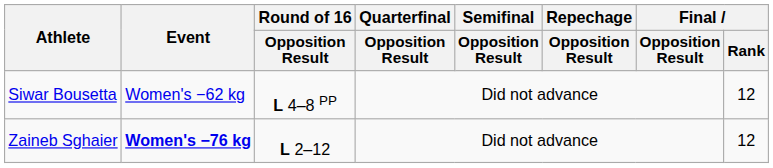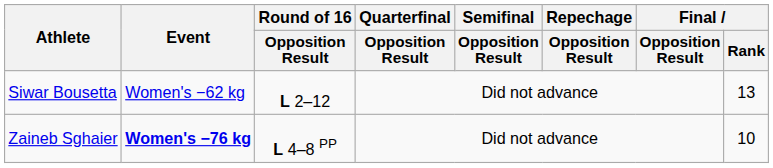Siwar Bousetta | Round of 16 / Opposition Result: L 4–8 PP -> L 2–12
Siwar Bousetta | Final / Rank: 12 -> 13
Zaineb Sghaier | Round of 16 / Opposition Result: L 2–12 -> L 4–8 PP
Zaineb Sghaier | Final / Rank: 12 -> 10
